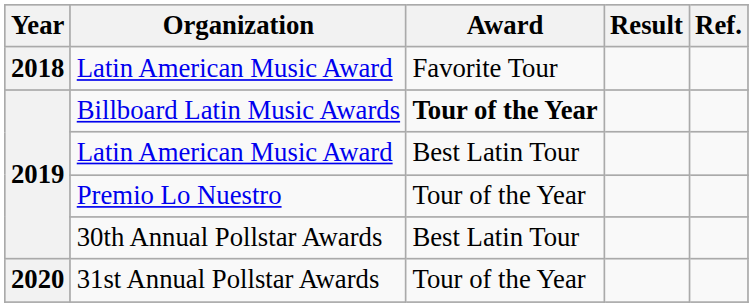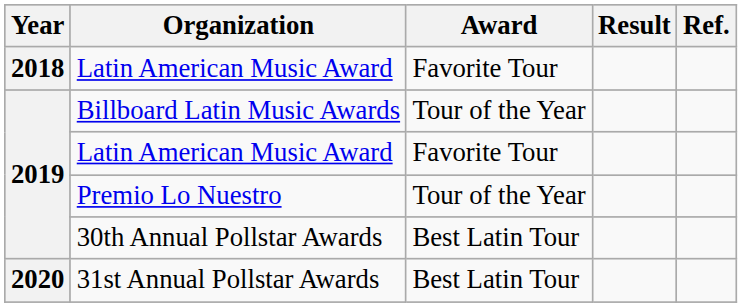Billboard Latin Music Awards | Award: bold -> normal
2019 / Latin American Music Award | Award: Best Latin Tour -> Favorite Tour
31st Annual Pollstar Awards | Award: Tour of the Year -> Best Latin Tour
